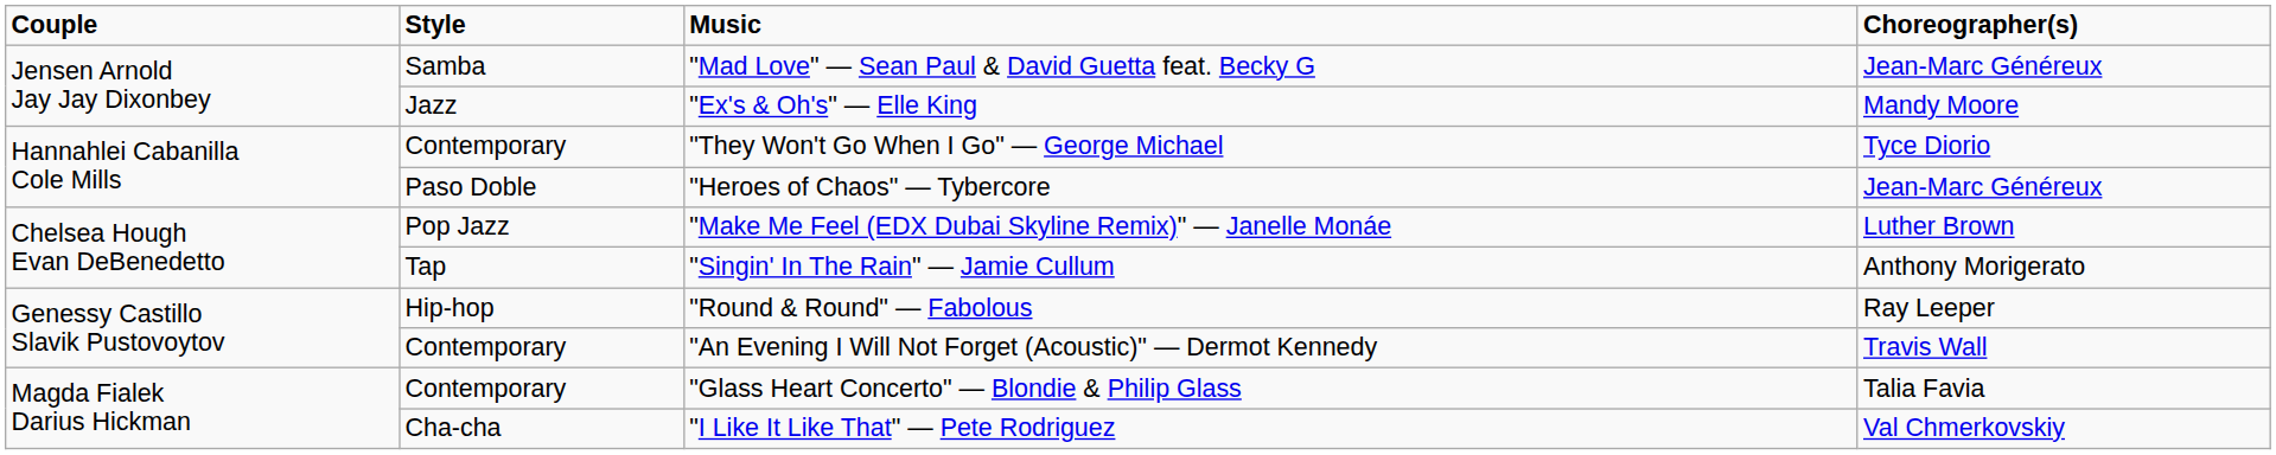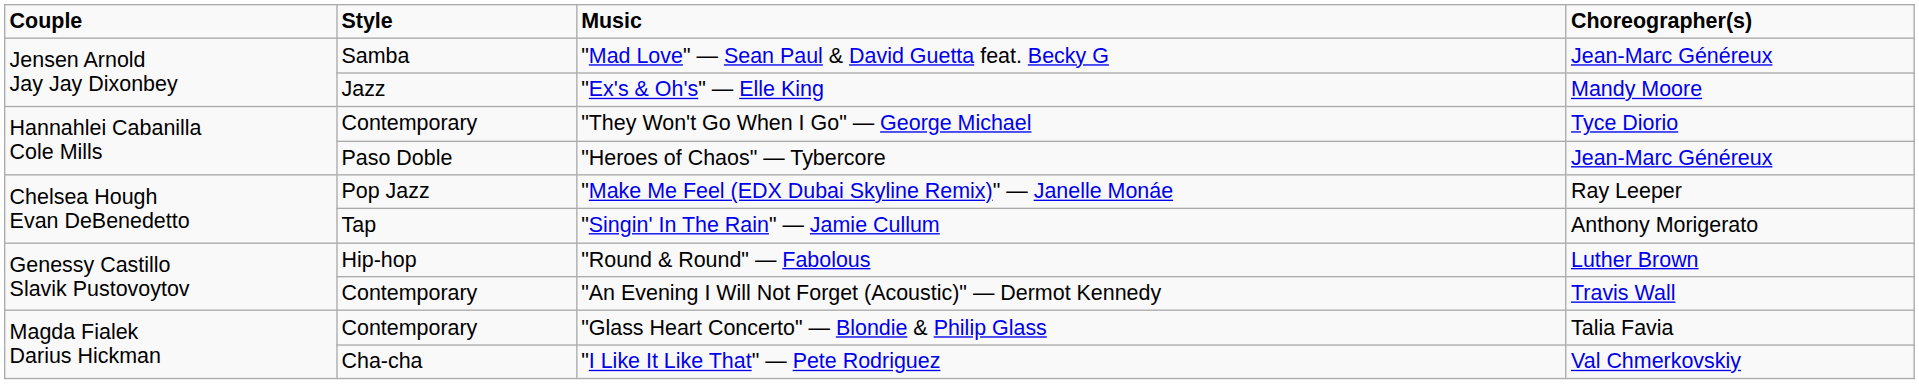"Make Me Feel (EDX Dubai Skyline Remix)" — Janelle Monáe | Choreographer(s): Luther Brown -> Ray Leeper
"Round & Round" — Fabolous | Choreographer(s): Ray Leeper -> Luther Brown
